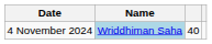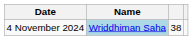4 November 2024 | column 3: 40 -> 38
